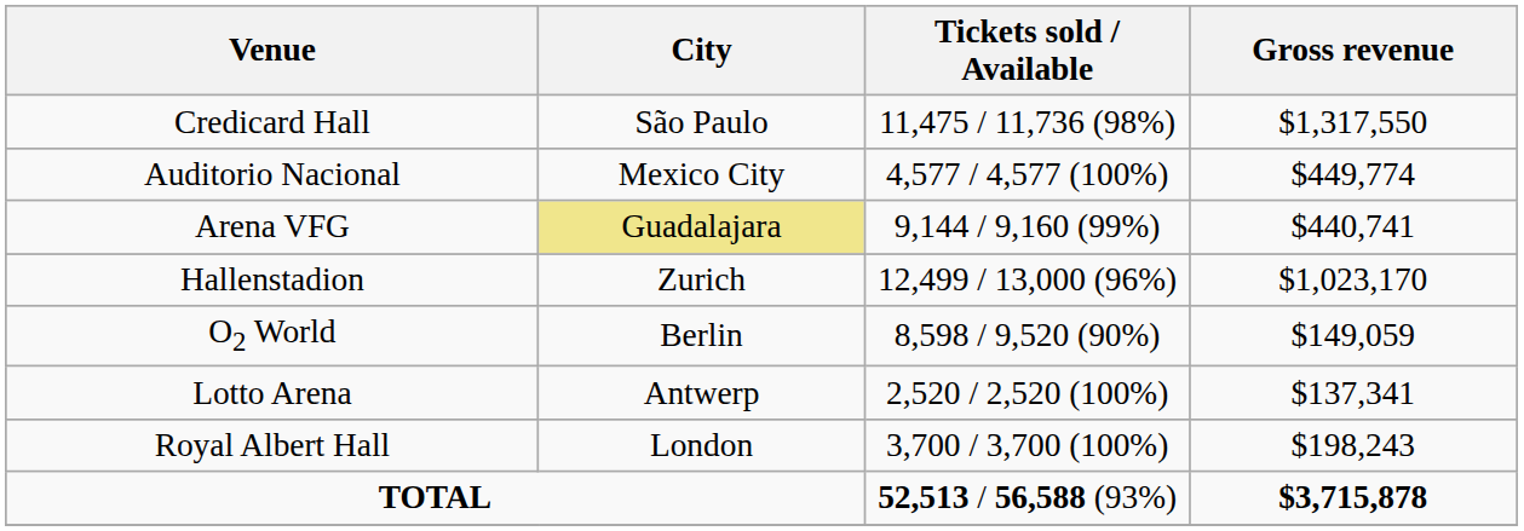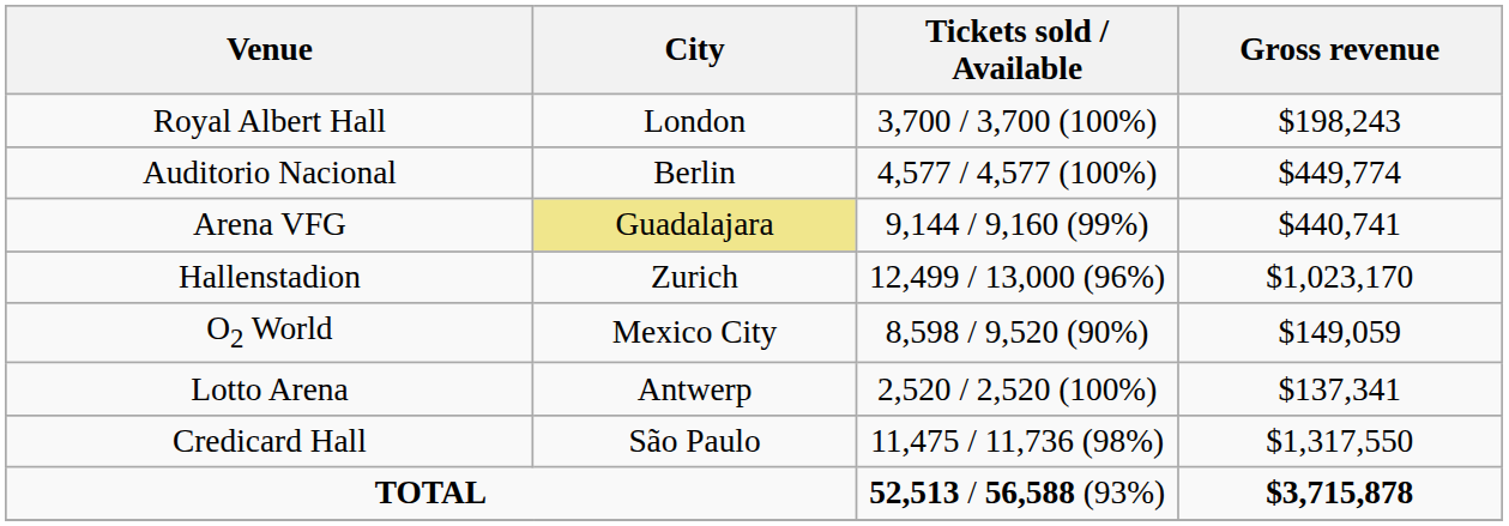rows swapped: Credicard Hall <-> Royal Albert Hall
Auditorio Nacional | City: Mexico City -> Berlin
O2 World | City: Berlin -> Mexico City
